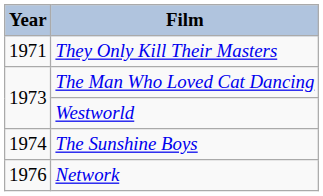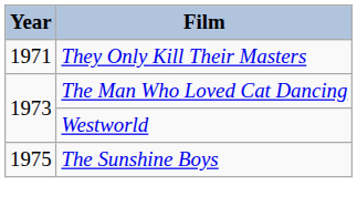The Sunshine Boys | Year: 1974 -> 1975
- row: 1976 | Network
